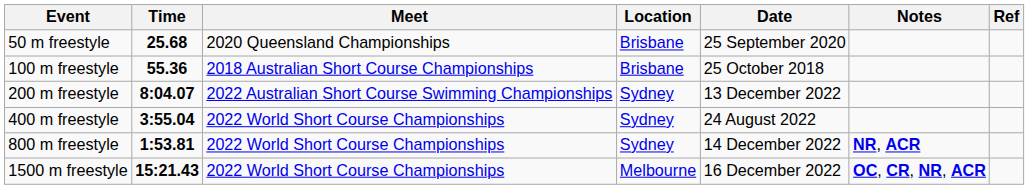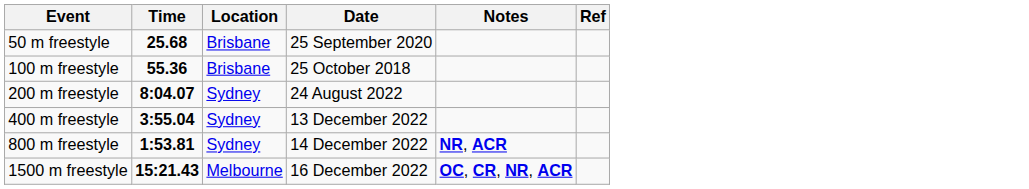- column: Meet | 2020 Queensland Championships | 2018 Australian Short Course Championships | 2022 Australian Short Course Swimming Championships | 2022 World Short Course Championships | 2022 World Short Course Championships | 2022 World Short Course Championships
200 m freestyle | Date: 13 December 2022 -> 24 August 2022
400 m freestyle | Date: 24 August 2022 -> 13 December 2022
